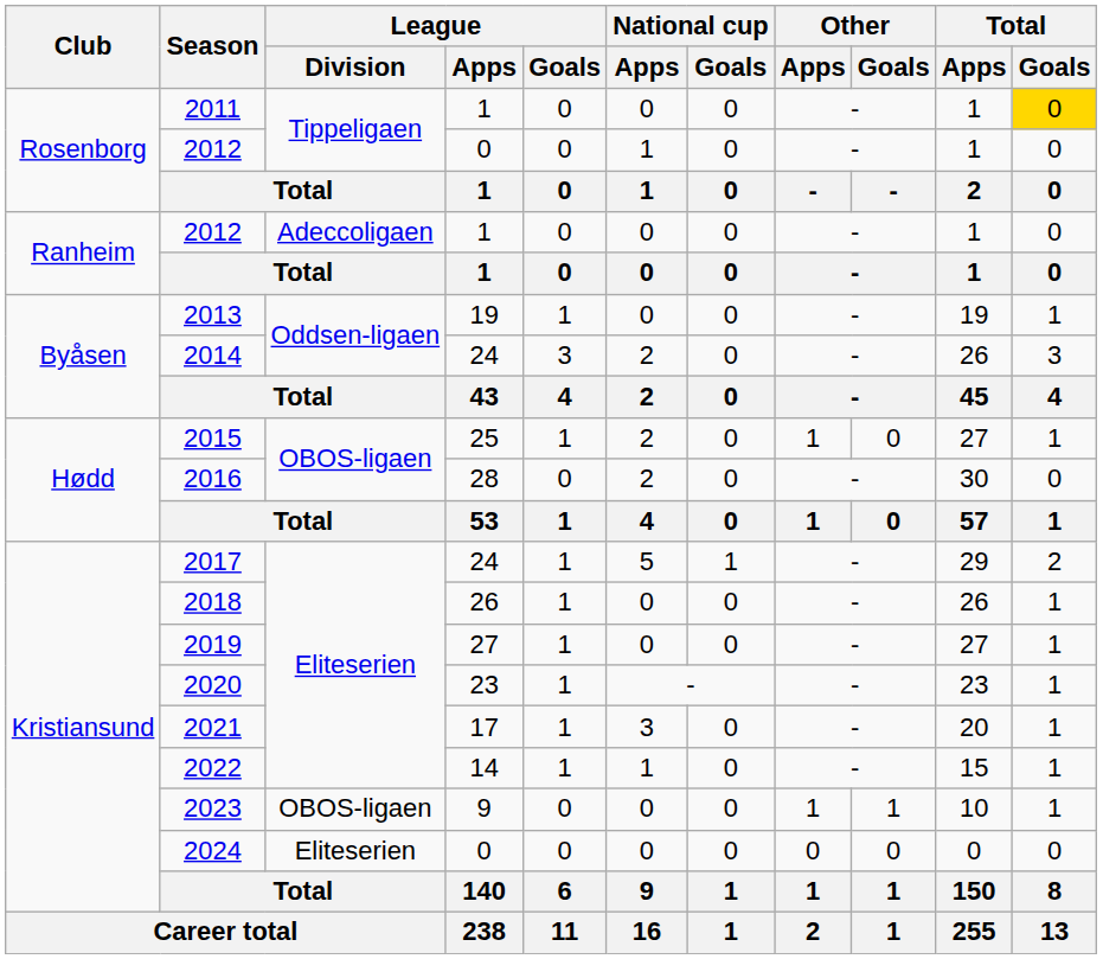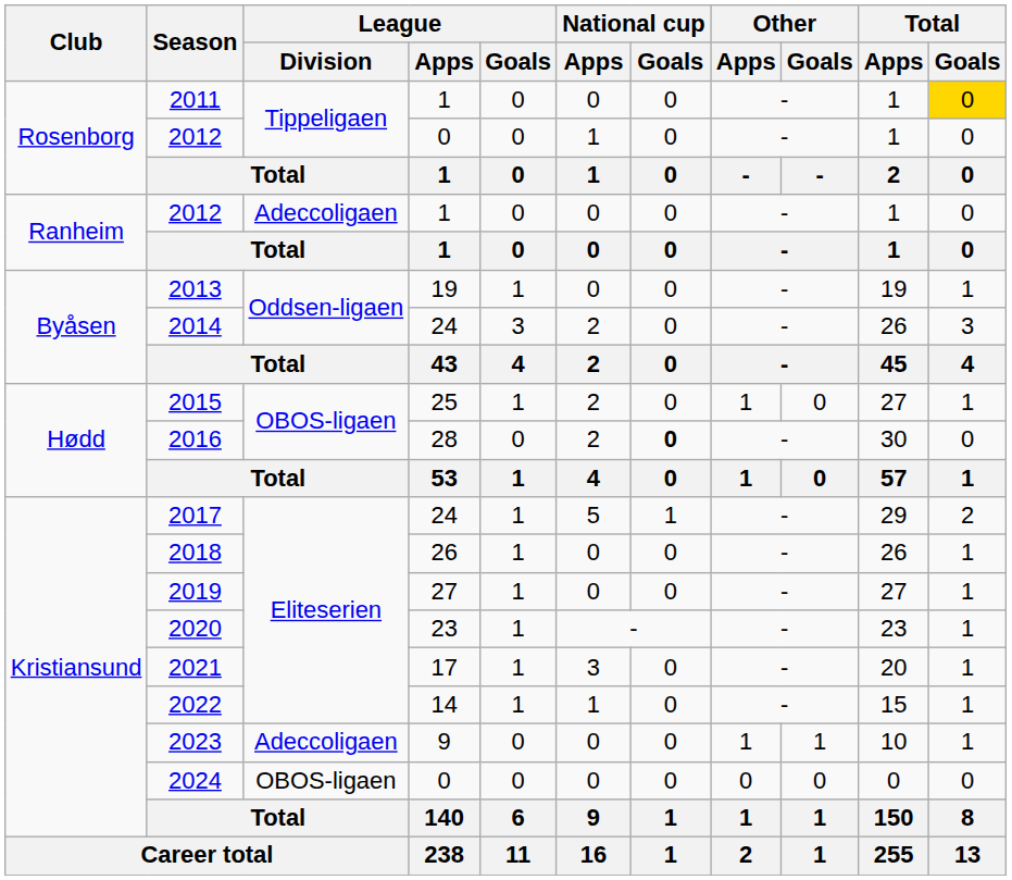2016 | National cup / Goals: normal -> bold
2023 | League / Division: OBOS-ligaen -> Adeccoligaen
2024 | League / Division: Eliteserien -> OBOS-ligaen
